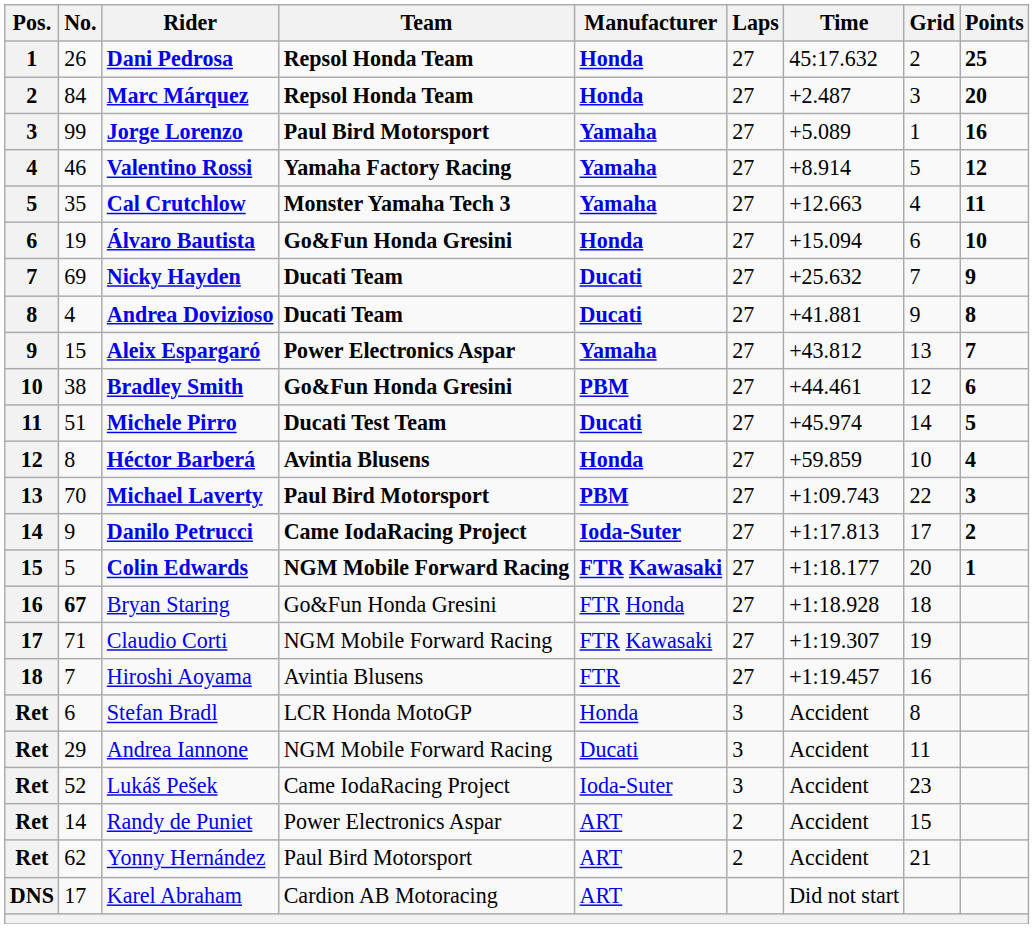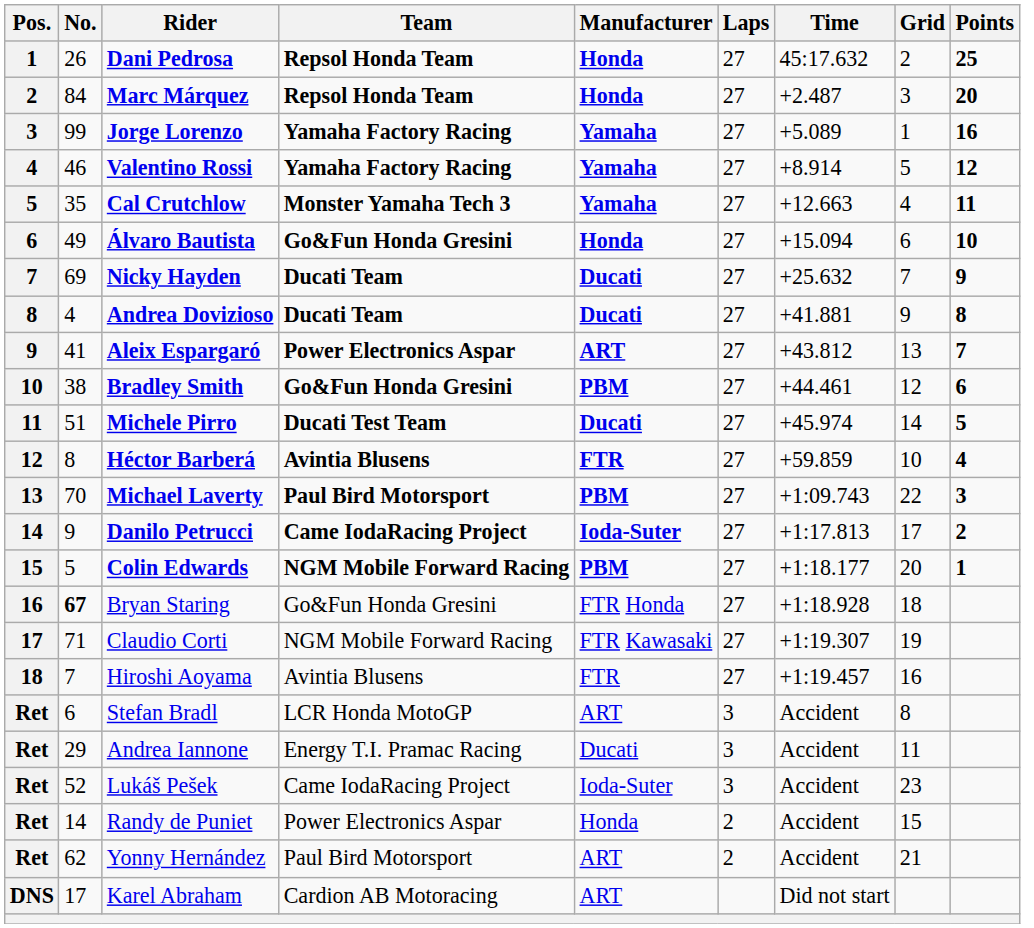Jorge Lorenzo | Team: Paul Bird Motorsport -> Yamaha Factory Racing
Álvaro Bautista | No.: 19 -> 49
Aleix Espargaró | No.: 15 -> 41
Aleix Espargaró | Manufacturer: Yamaha -> ART
Héctor Barberá | Manufacturer: Honda -> FTR
Colin Edwards | Manufacturer: FTR Kawasaki -> PBM
Stefan Bradl | Manufacturer: Honda -> ART
Andrea Iannone | Team: NGM Mobile Forward Racing -> Energy T.I. Pramac Racing
Randy de Puniet | Manufacturer: ART -> Honda
